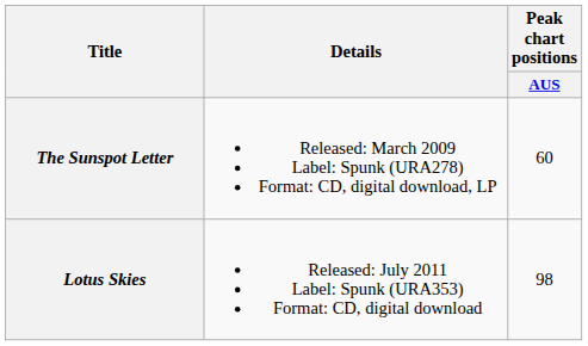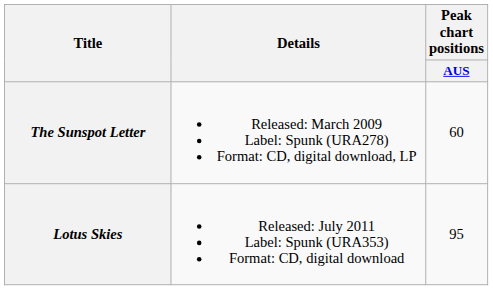Lotus Skies | Peak chart positions / AUS: 98 -> 95
